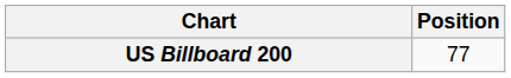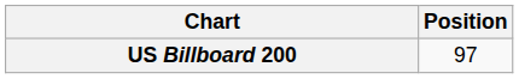US Billboard 200 | Position: 77 -> 97
